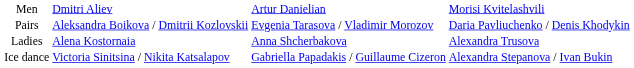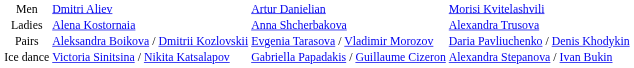rows swapped: Ladies <-> Pairs
